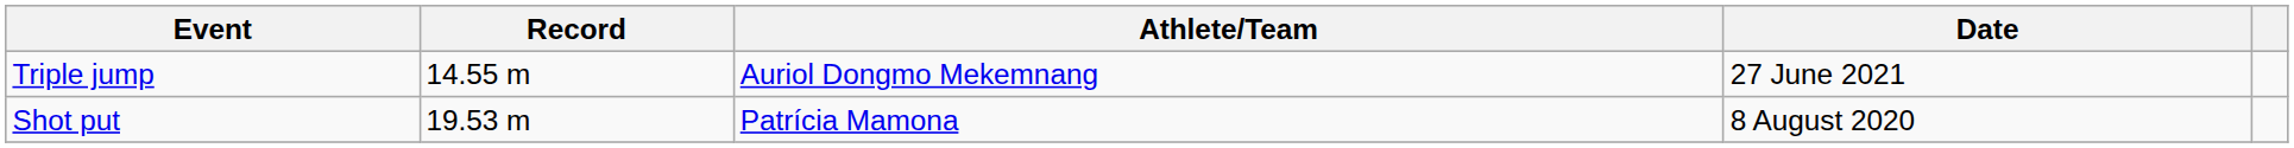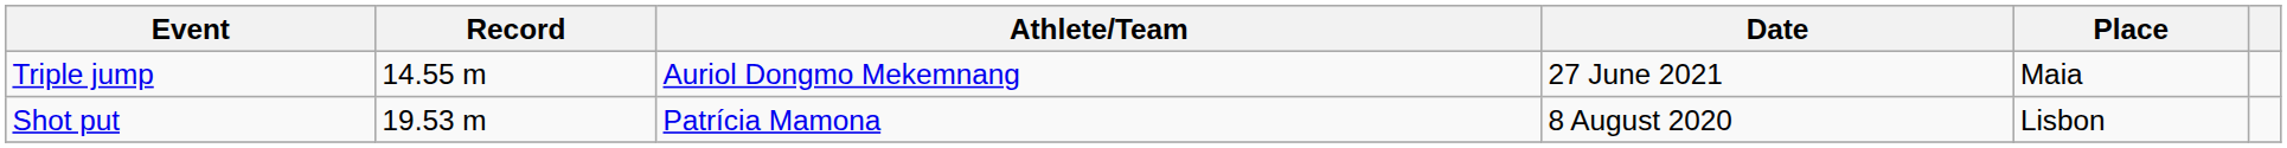+ column: Place | Maia | Lisbon
